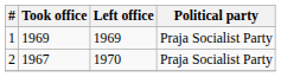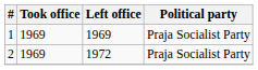2 | Took office: 1967 -> 1969
2 | Left office: 1970 -> 1972
